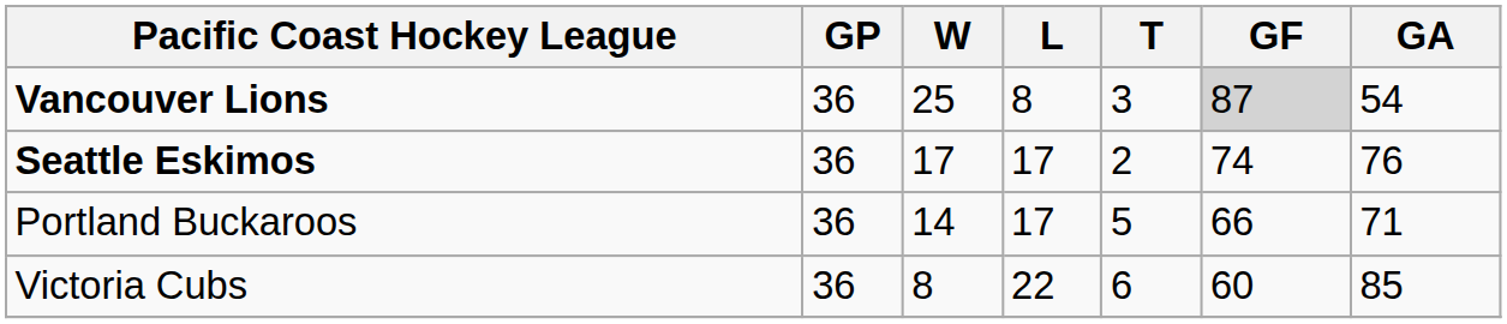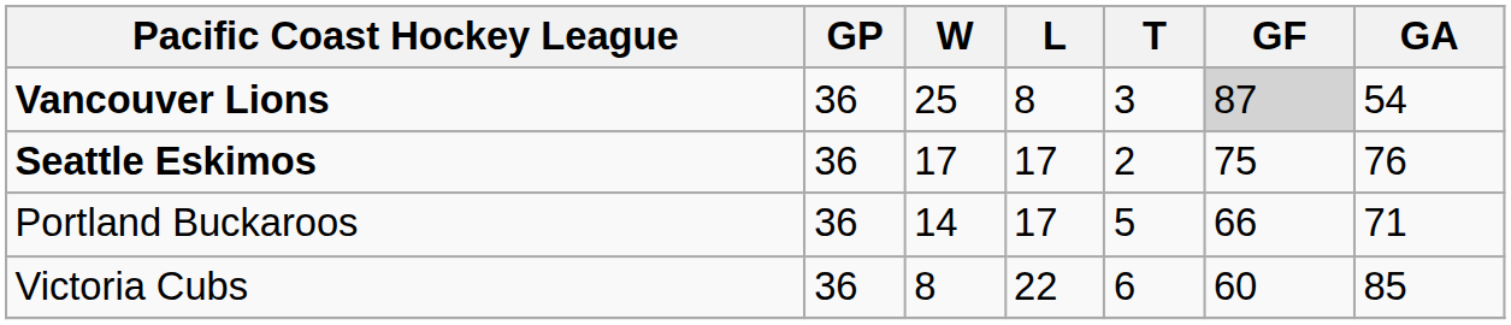Seattle Eskimos | GF: 74 -> 75
